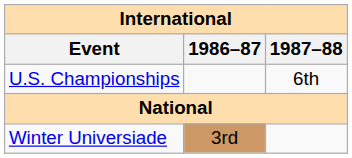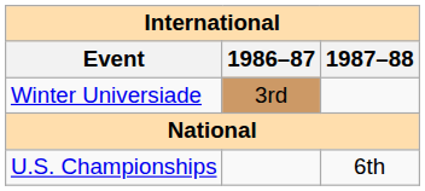rows swapped: Winter Universiade <-> U.S. Championships
